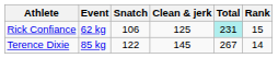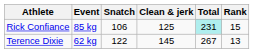Rick Confiance | Event: 62 kg -> 85 kg
Terence Dixie | Event: 85 kg -> 62 kg
Terence Dixie | Rank: 14 -> 13
